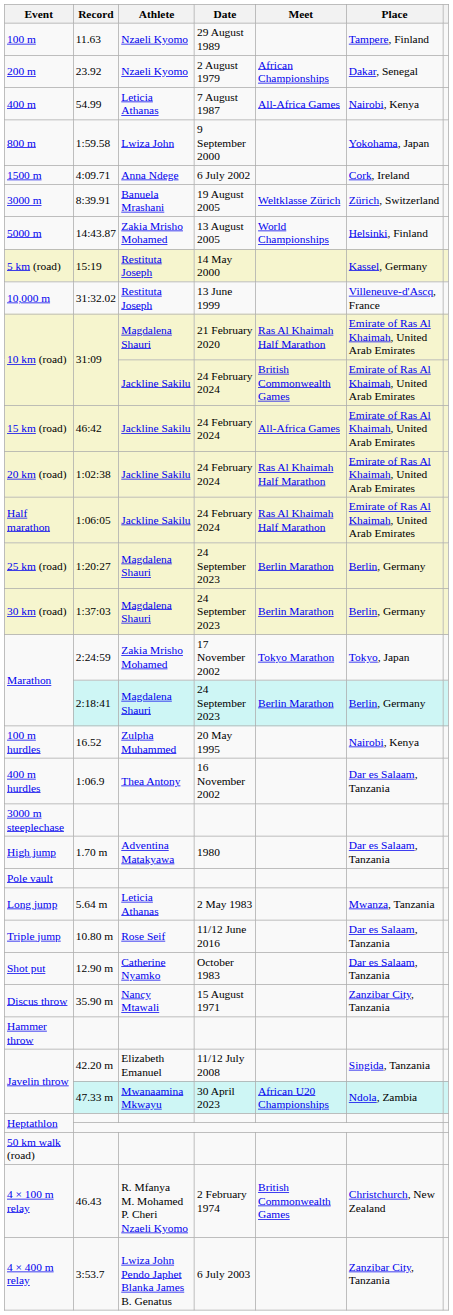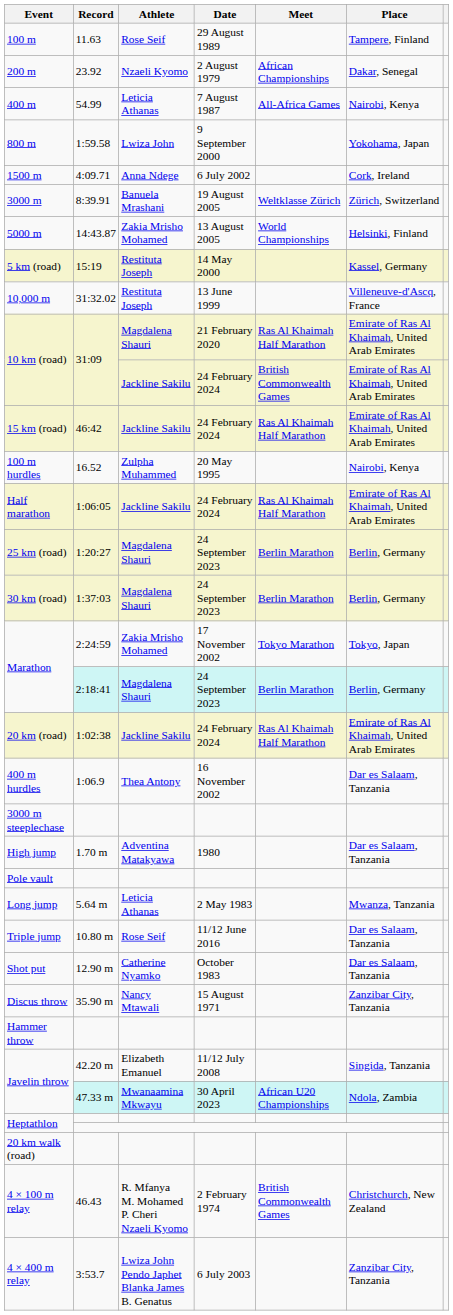100 m | Athlete: Nzaeli Kyomo -> Rose Seif
15 km (road) | Meet: All-Africa Games -> Ras Al Khaimah Half Marathon
rows swapped: 20 km (road) <-> 100 m hurdles
+ row: 20 km walk (road)
- row: 50 km walk (road)
